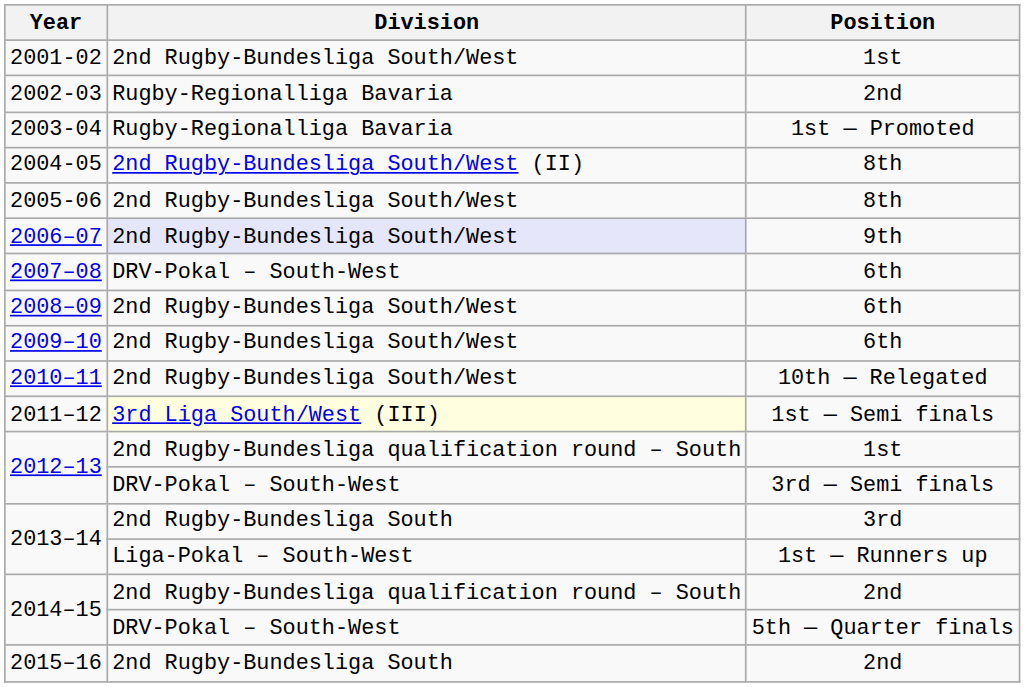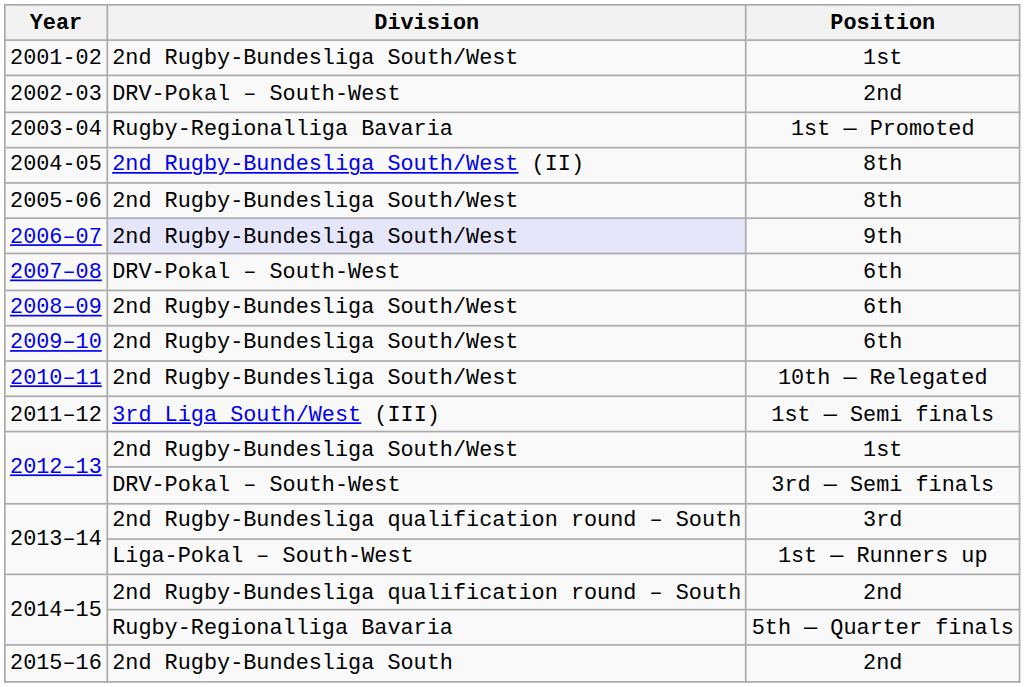2002-03 | Division: Rugby-Regionalliga Bavaria -> DRV-Pokal – South-West
2011–12 | Division: lightyellow background -> no background
2012–13 / 1st | Division: 2nd Rugby-Bundesliga qualification round – South -> 2nd Rugby-Bundesliga South/West
2013–14 / 3rd | Division: 2nd Rugby-Bundesliga South -> 2nd Rugby-Bundesliga qualification round – South
2014–15 / 5th — Quarter finals | Division: DRV-Pokal – South-West -> Rugby-Regionalliga Bavaria
